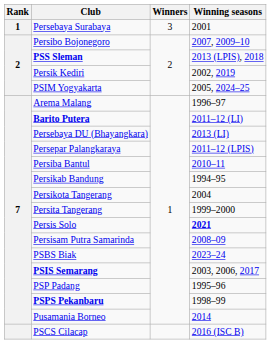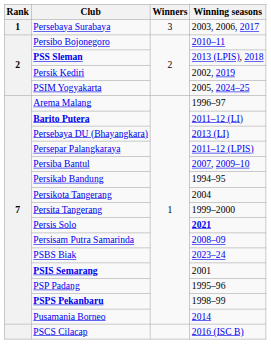Persebaya Surabaya | Winning seasons: 2001 -> 2003, 2006, 2017
Persibo Bojonegoro | Winning seasons: 2007, 2009–10 -> 2010–11
Persiba Bantul | Winning seasons: 2010–11 -> 2007, 2009–10
PSIS Semarang | Winning seasons: 2003, 2006, 2017 -> 2001
